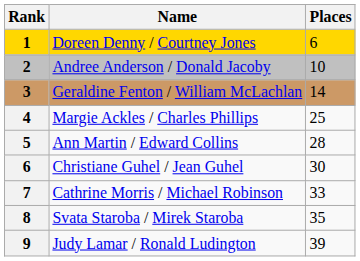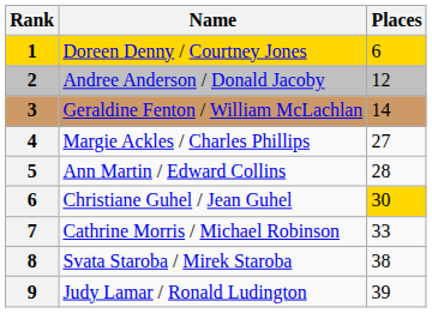Andree Anderson / Donald Jacoby | Places: 10 -> 12
Margie Ackles / Charles Phillips | Places: 25 -> 27
Christiane Guhel / Jean Guhel | Places: no background -> gold background
Svata Staroba / Mirek Staroba | Places: 35 -> 38
